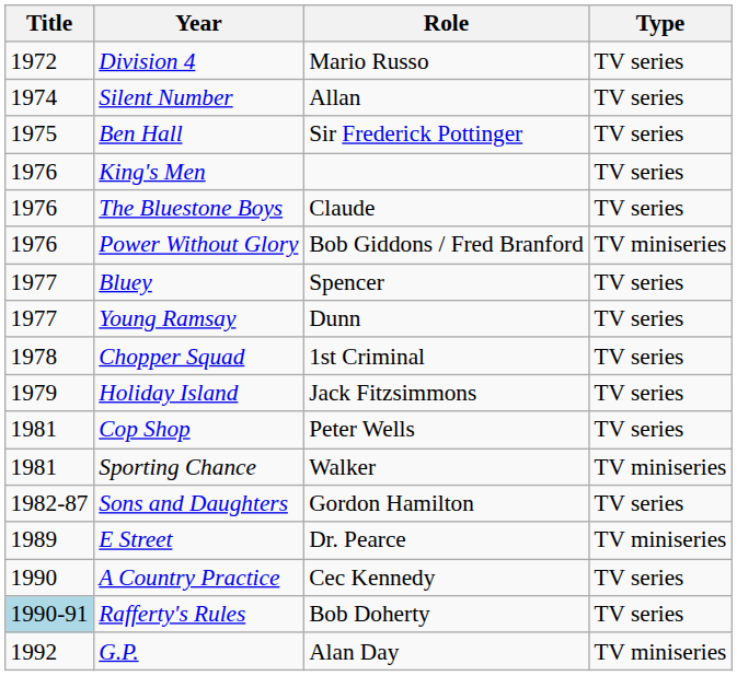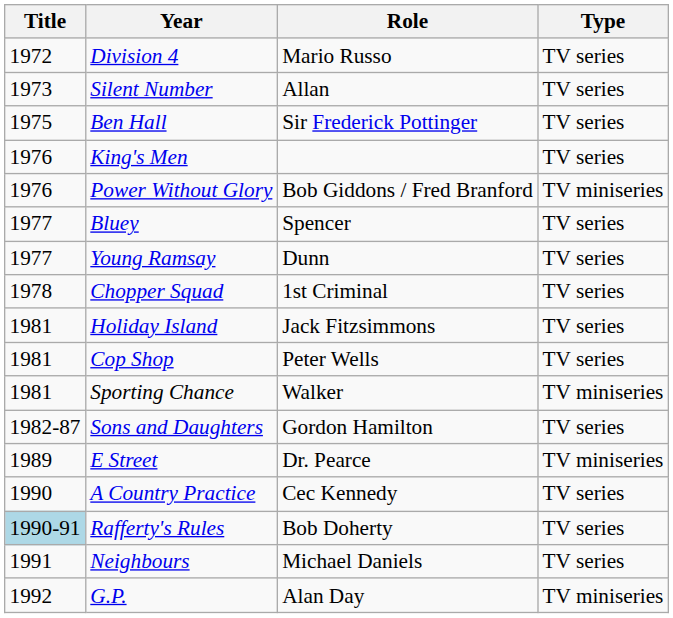Silent Number | Title: 1974 -> 1973
- row: 1976 | The Bluestone Boys | Claude | TV series
Holiday Island | Title: 1979 -> 1981
+ row: 1991 | Neighbours | Michael Daniels | TV series
